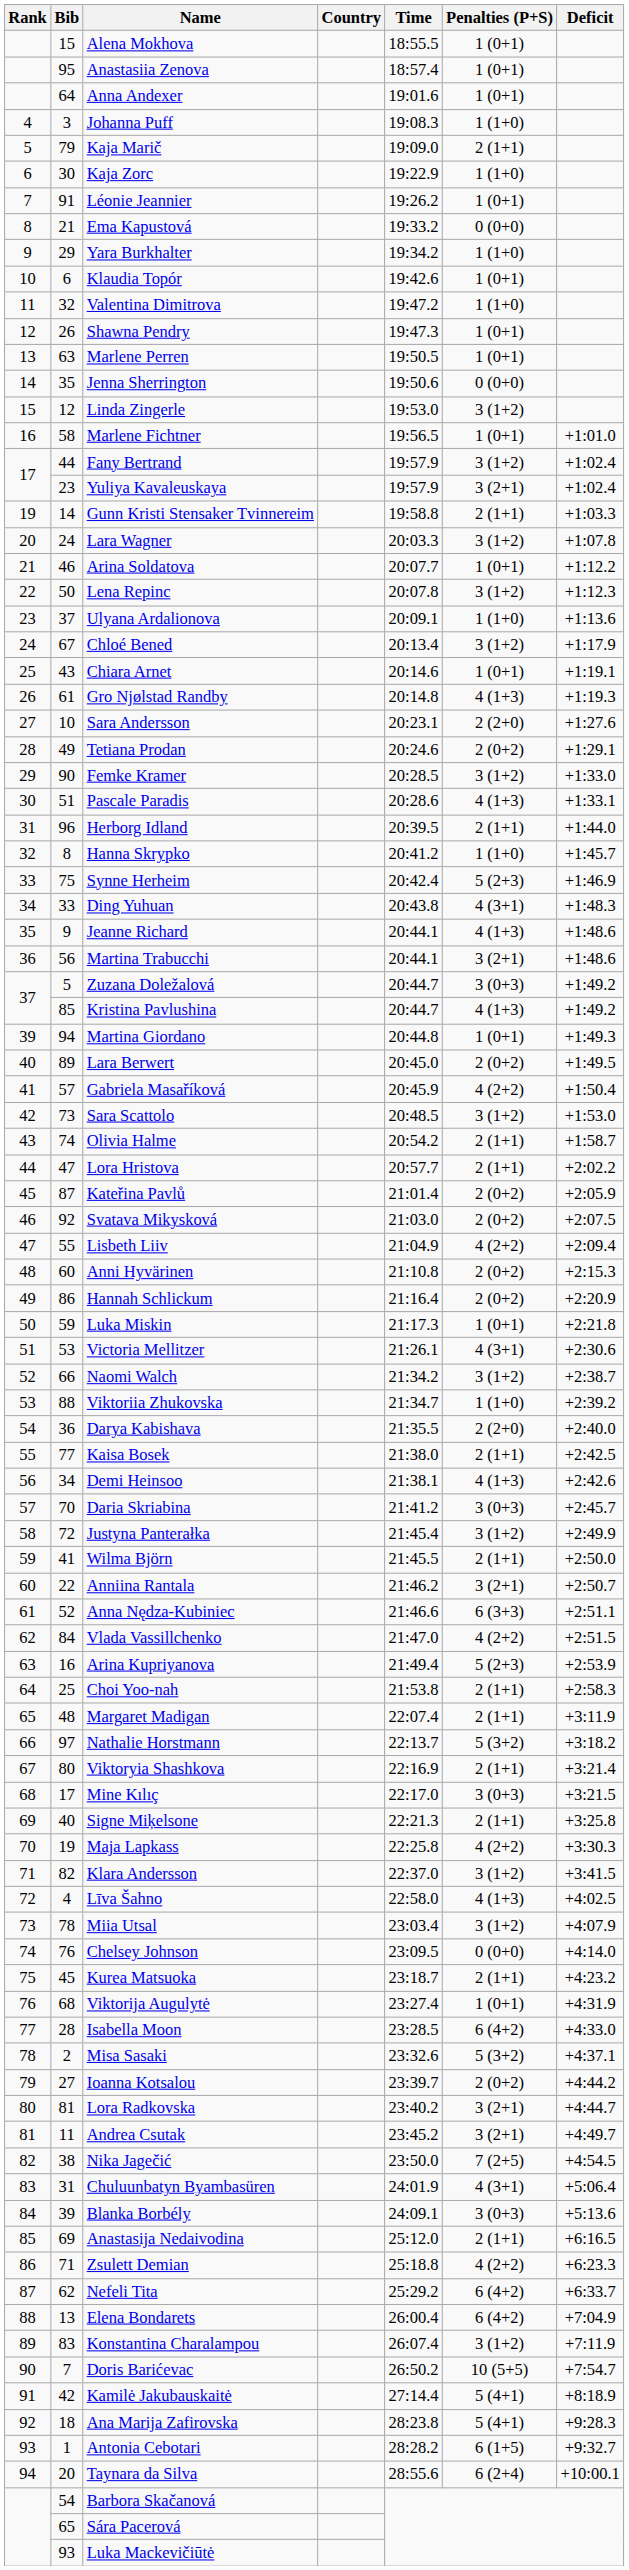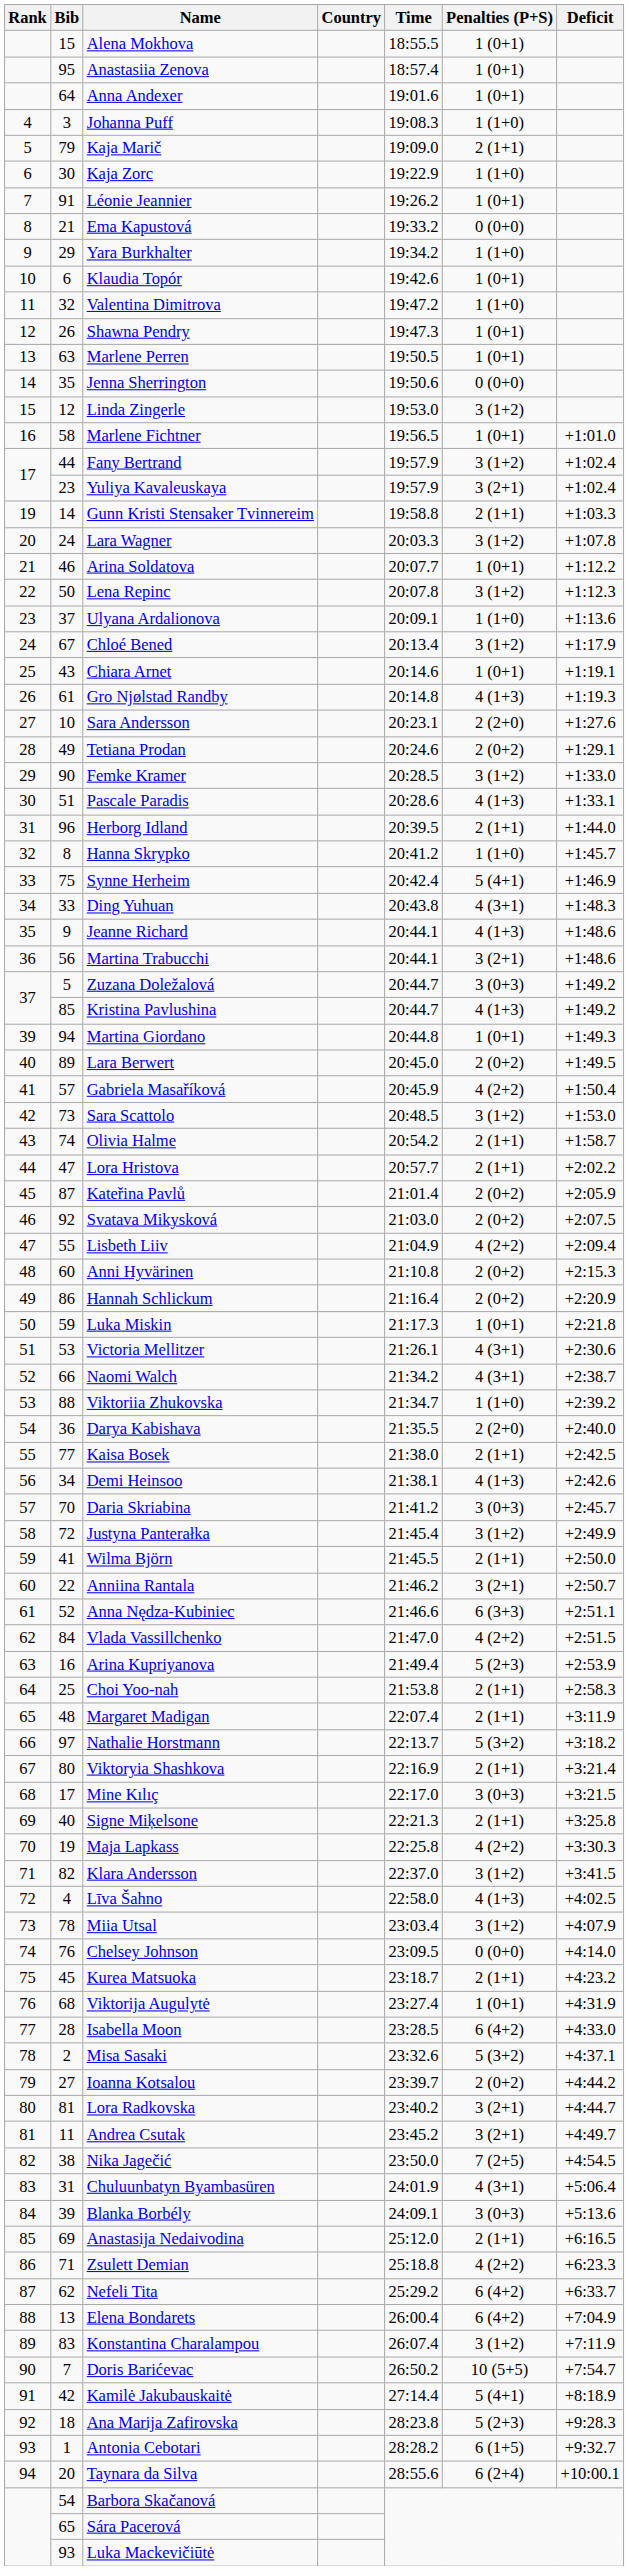Synne Herheim | Penalties (P+S): 5 (2+3) -> 5 (4+1)
Naomi Walch | Penalties (P+S): 3 (1+2) -> 4 (3+1)
Ana Marija Zafirovska | Penalties (P+S): 5 (4+1) -> 5 (2+3)
